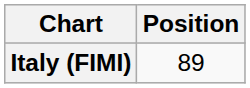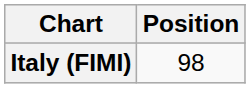Italy (FIMI) | Position: 89 -> 98
